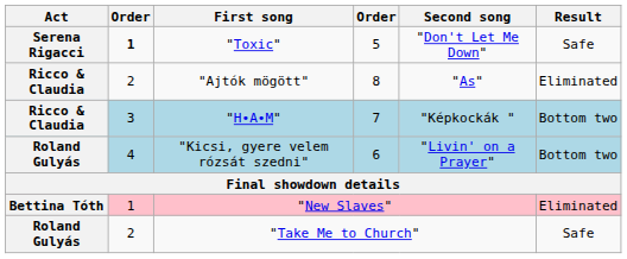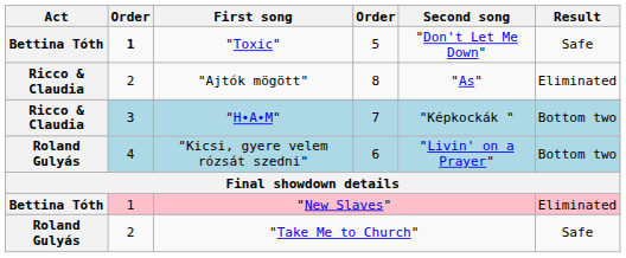"Toxic" | Act: Serena Rigacci -> Bettina Tóth
